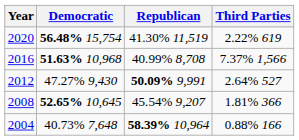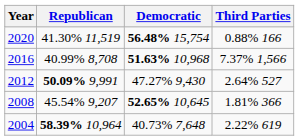columns swapped: Democratic <-> Republican
2020 | Third Parties: 2.22% 619 -> 0.88% 166
2004 | Third Parties: 0.88% 166 -> 2.22% 619
